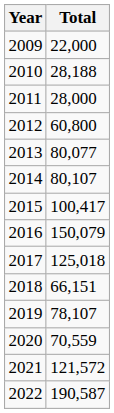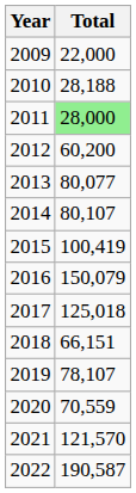2011 | Total: no background -> lightgreen background
2012 | Total: 60,800 -> 60,200
2015 | Total: 100,417 -> 100,419
2021 | Total: 121,572 -> 121,570
